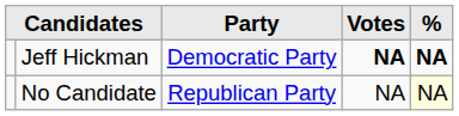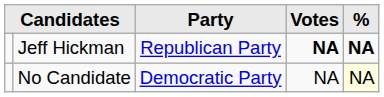Jeff Hickman | Party: Democratic Party -> Republican Party
No Candidate | Party: Republican Party -> Democratic Party
